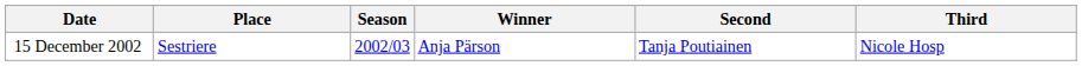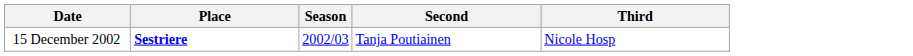- column: Winner | Anja Pärson
15 December 2002 | Place: normal -> bold
